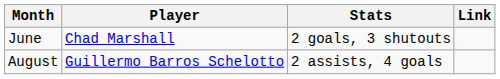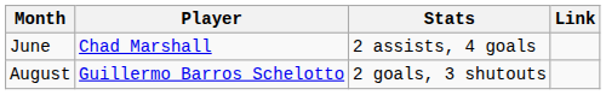June | Stats: 2 goals, 3 shutouts -> 2 assists, 4 goals
August | Stats: 2 assists, 4 goals -> 2 goals, 3 shutouts
